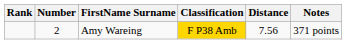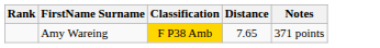- column: Number | 2
Amy Wareing | Distance: 7.56 -> 7.65
